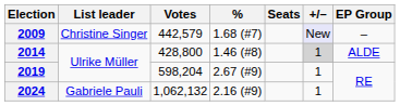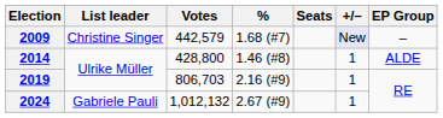2014 | +/–: lightgrey background -> no background
2019 | Votes: 598,204 -> 806,703
2019 | %: 2.67 (#9) -> 2.16 (#9)
2024 | Votes: 1,062,132 -> 1,012,132
2024 | %: 2.16 (#9) -> 2.67 (#9)
